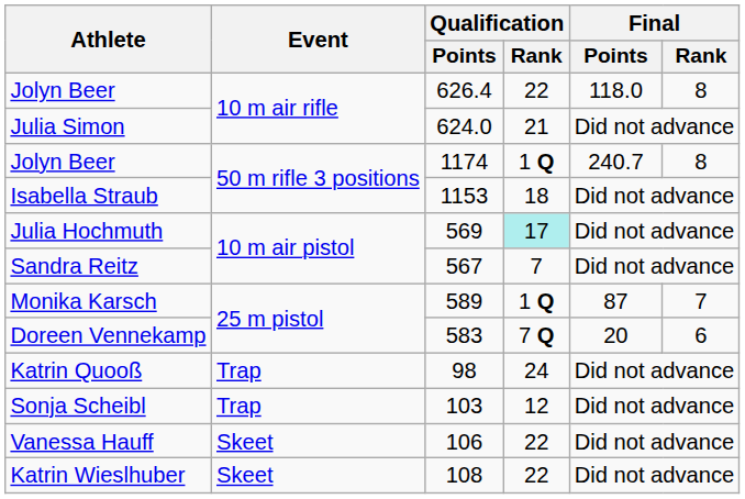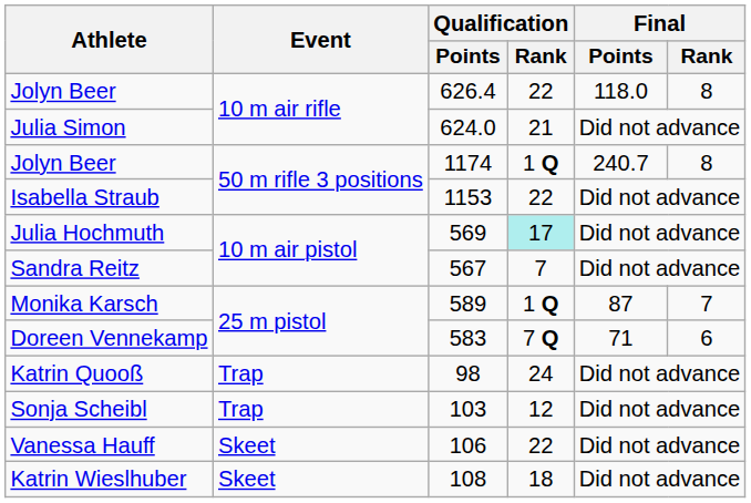Isabella Straub | Qualification / Rank: 18 -> 22
Doreen Vennekamp | Final / Points: 20 -> 71
Katrin Wieslhuber | Qualification / Rank: 22 -> 18
